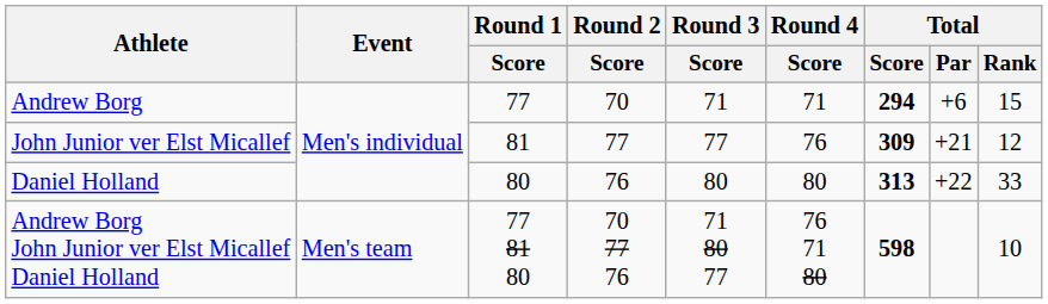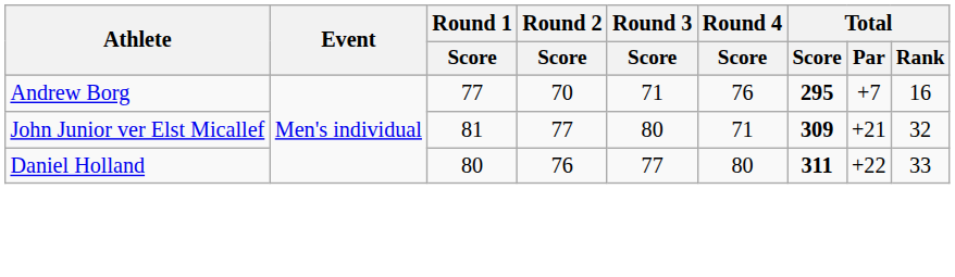Andrew Borg | Round 4 / Score: 71 -> 76
Andrew Borg | Total / Score: 294 -> 295
Andrew Borg | Total / Par: +6 -> +7
Andrew Borg | Total / Rank: 15 -> 16
John Junior ver Elst Micallef | Round 3 / Score: 77 -> 80
John Junior ver Elst Micallef | Round 4 / Score: 76 -> 71
John Junior ver Elst Micallef | Total / Rank: 12 -> 32
Daniel Holland | Round 3 / Score: 80 -> 77
Daniel Holland | Total / Score: 313 -> 311
- row: Andrew Borg John Junior ver Elst Micallef Daniel Holland | Men's team | 77 81 80 | 70 77 76 | 71 80 77 | 76 71 80 | 598 | 10
